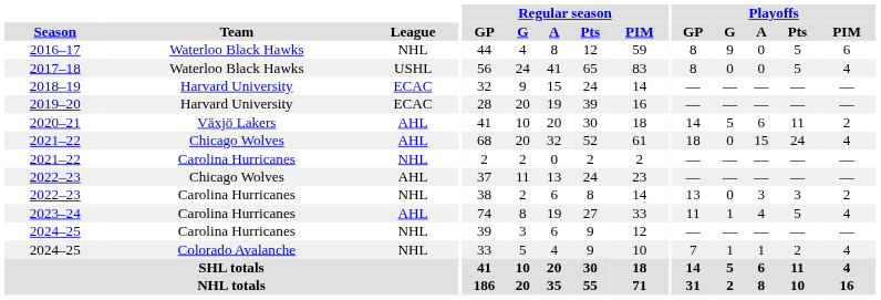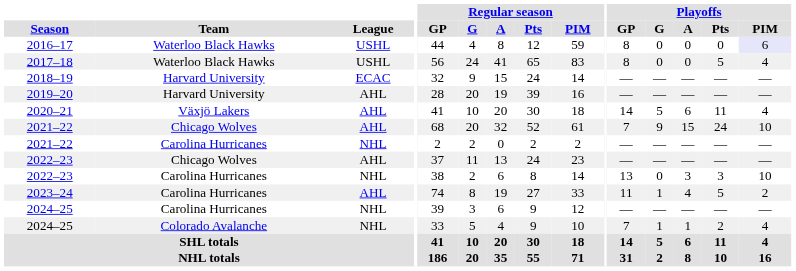2016–17 | League: NHL -> USHL
2016–17 | Playoffs / G: 9 -> 0
2016–17 | Playoffs / Pts: 5 -> 0
2016–17 | Playoffs / PIM: no background -> lavender background
2019–20 | League: ECAC -> AHL
2020–21 | Playoffs / PIM: 2 -> 4
2021–22 / Chicago Wolves | Playoffs / GP: 18 -> 7
2021–22 / Chicago Wolves | Playoffs / G: 0 -> 9
2021–22 / Chicago Wolves | Playoffs / PIM: 4 -> 10
2022–23 / Carolina Hurricanes | Playoffs / PIM: 2 -> 10
2023–24 | Playoffs / PIM: 4 -> 2
